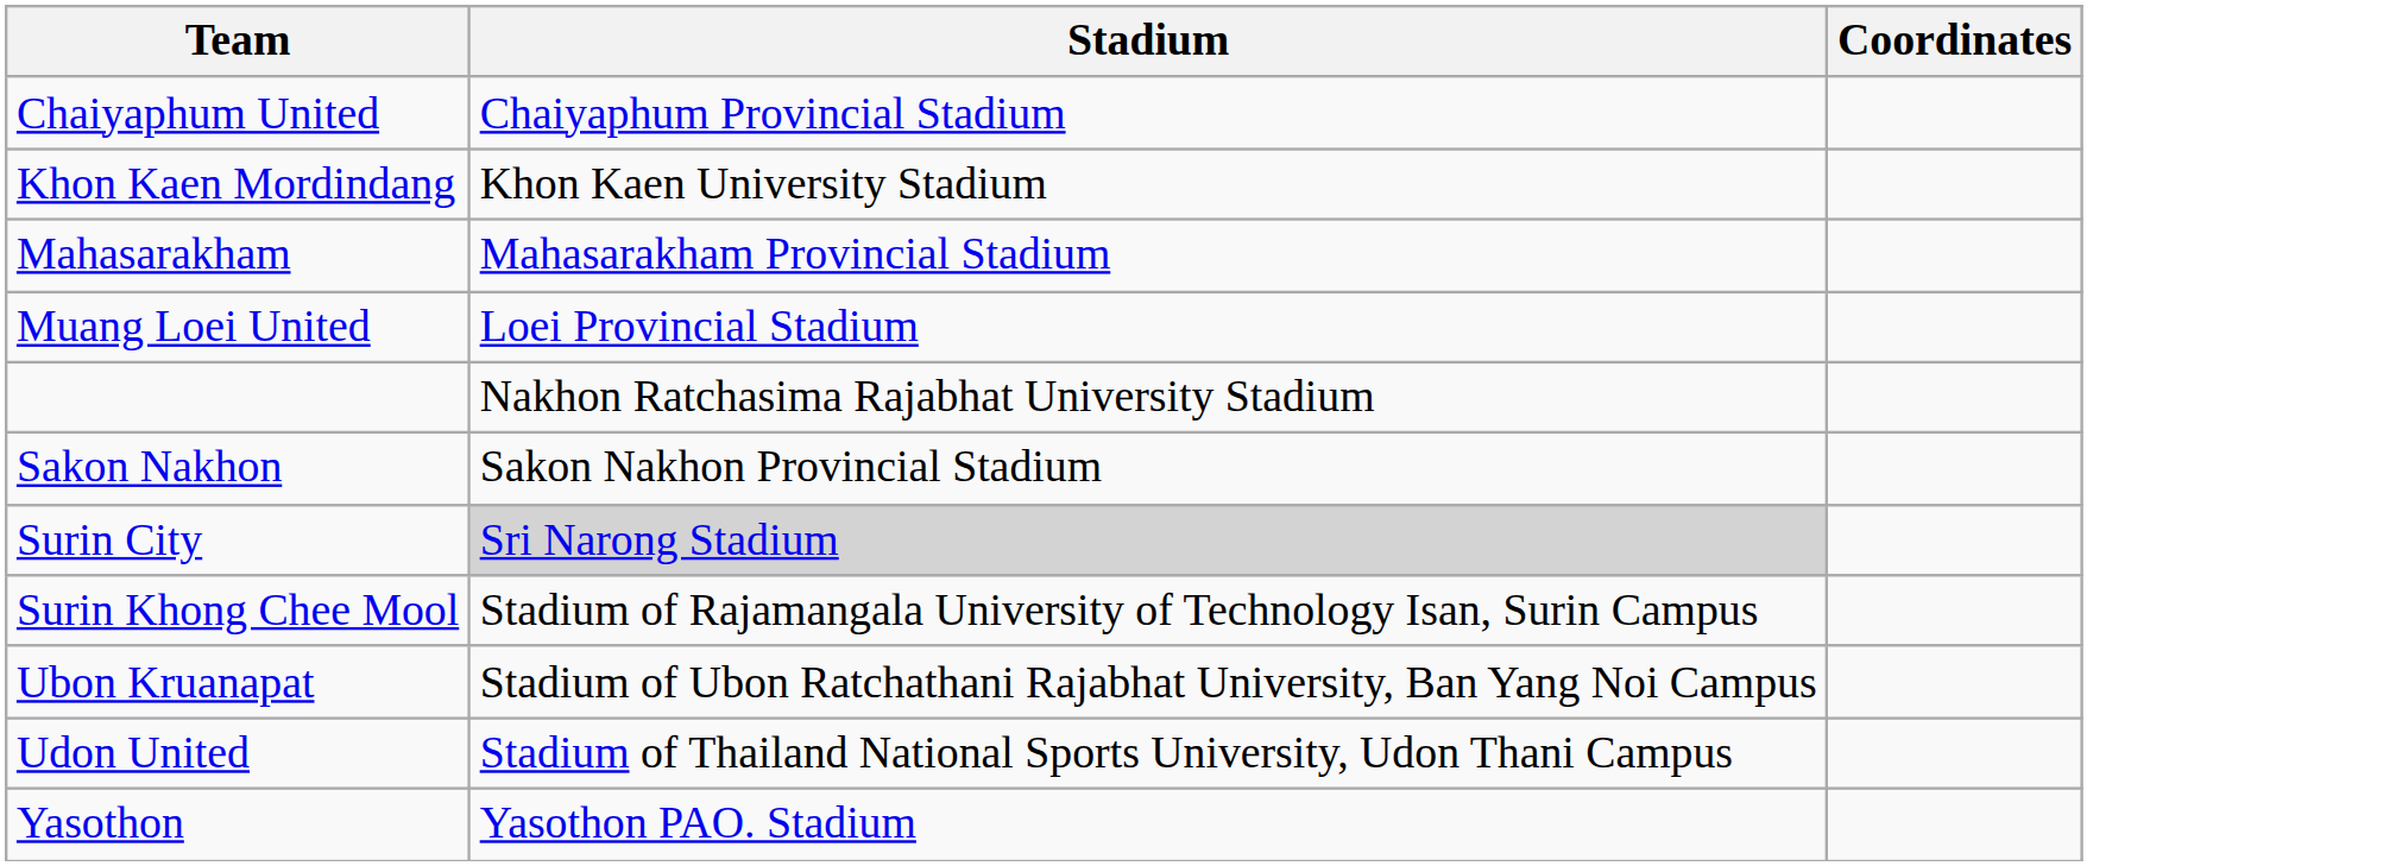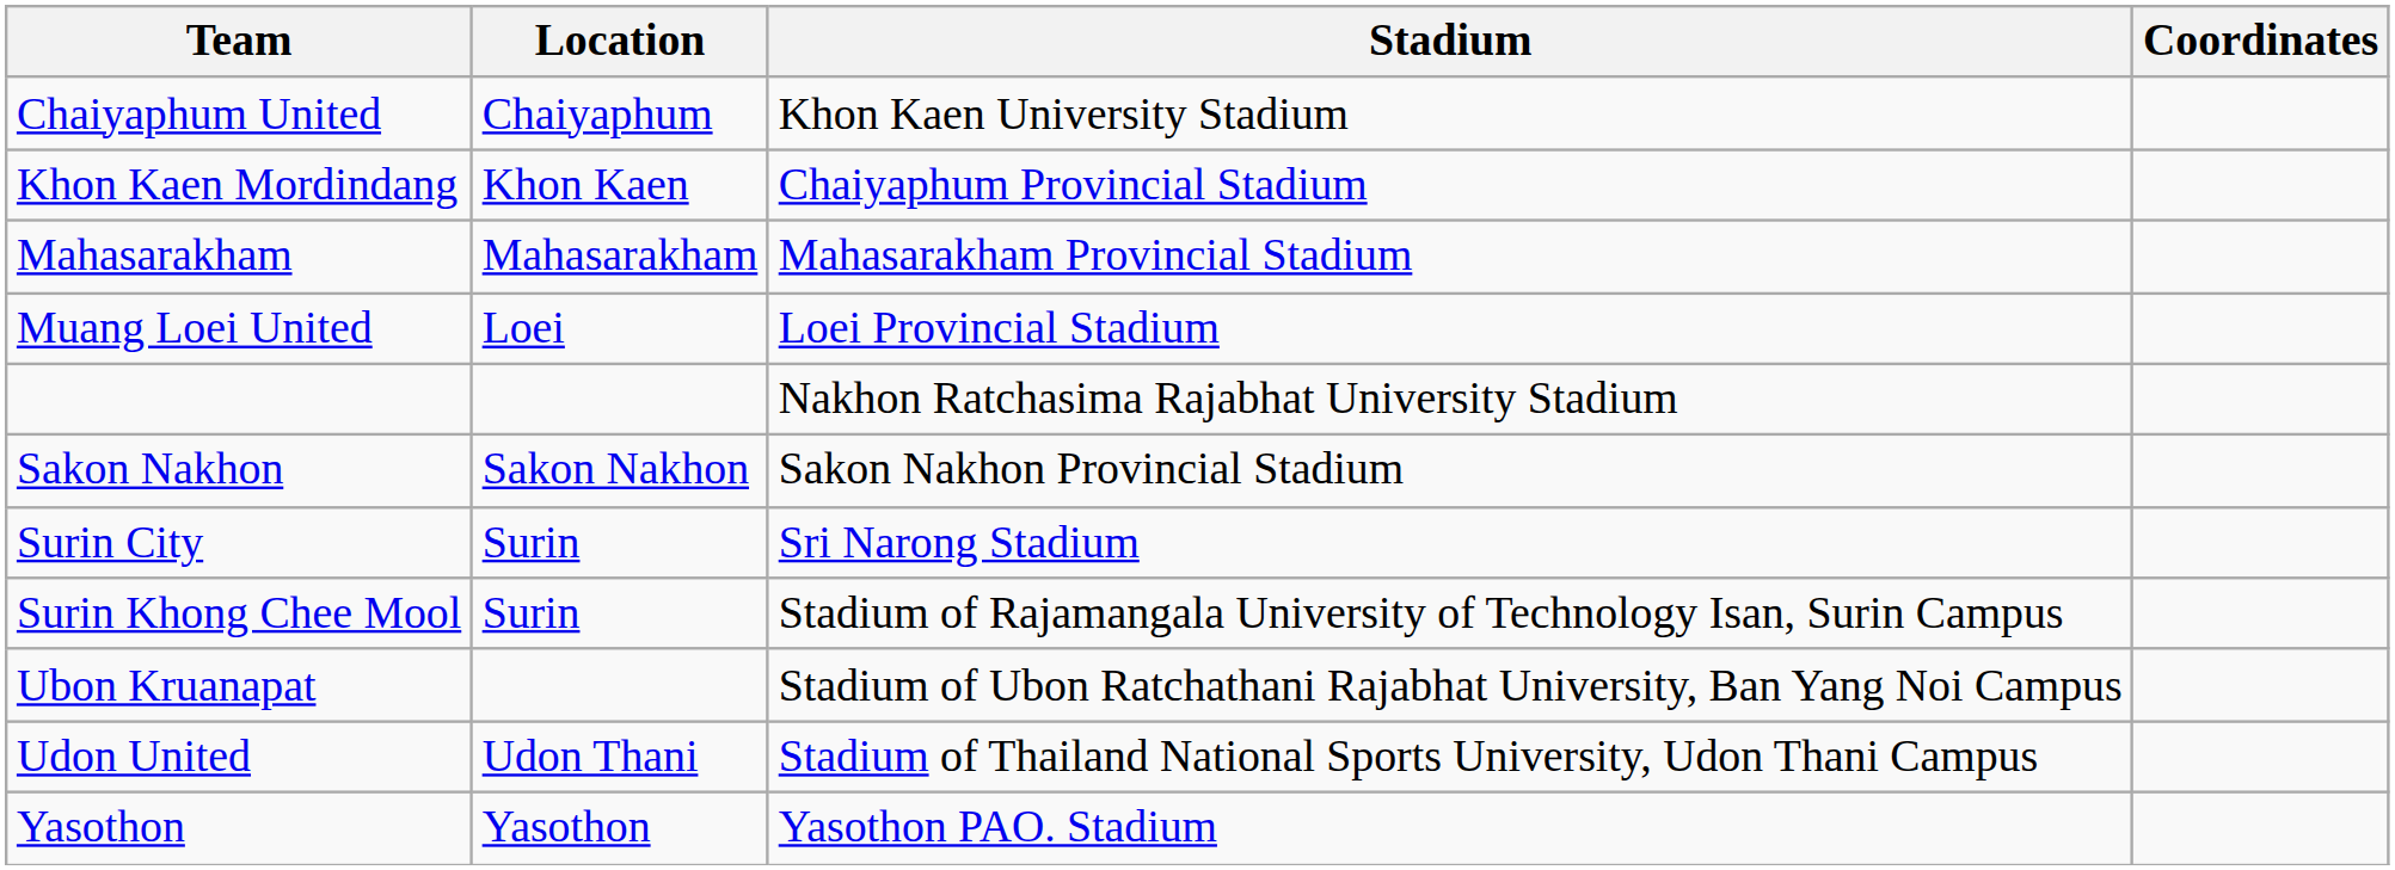+ column: Location | Chaiyaphum | Khon Kaen | Mahasarakham | Loei | Sakon Nakhon | Surin | Surin | Udon Thani | Yasothon
Chaiyaphum United | Stadium: Chaiyaphum Provincial Stadium -> Khon Kaen University Stadium
Khon Kaen Mordindang | Stadium: Khon Kaen University Stadium -> Chaiyaphum Provincial Stadium
Surin City | Stadium: lightgrey background -> no background
